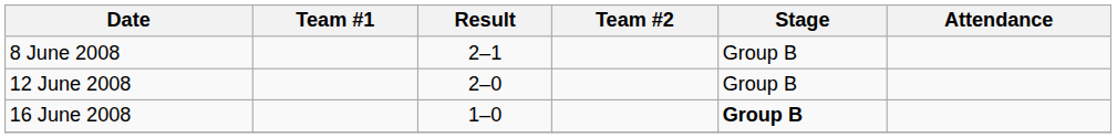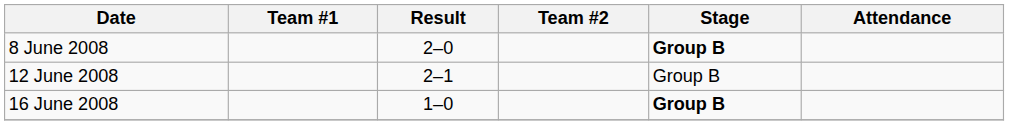8 June 2008 | Result: 2–1 -> 2–0
8 June 2008 | Stage: normal -> bold
12 June 2008 | Result: 2–0 -> 2–1
